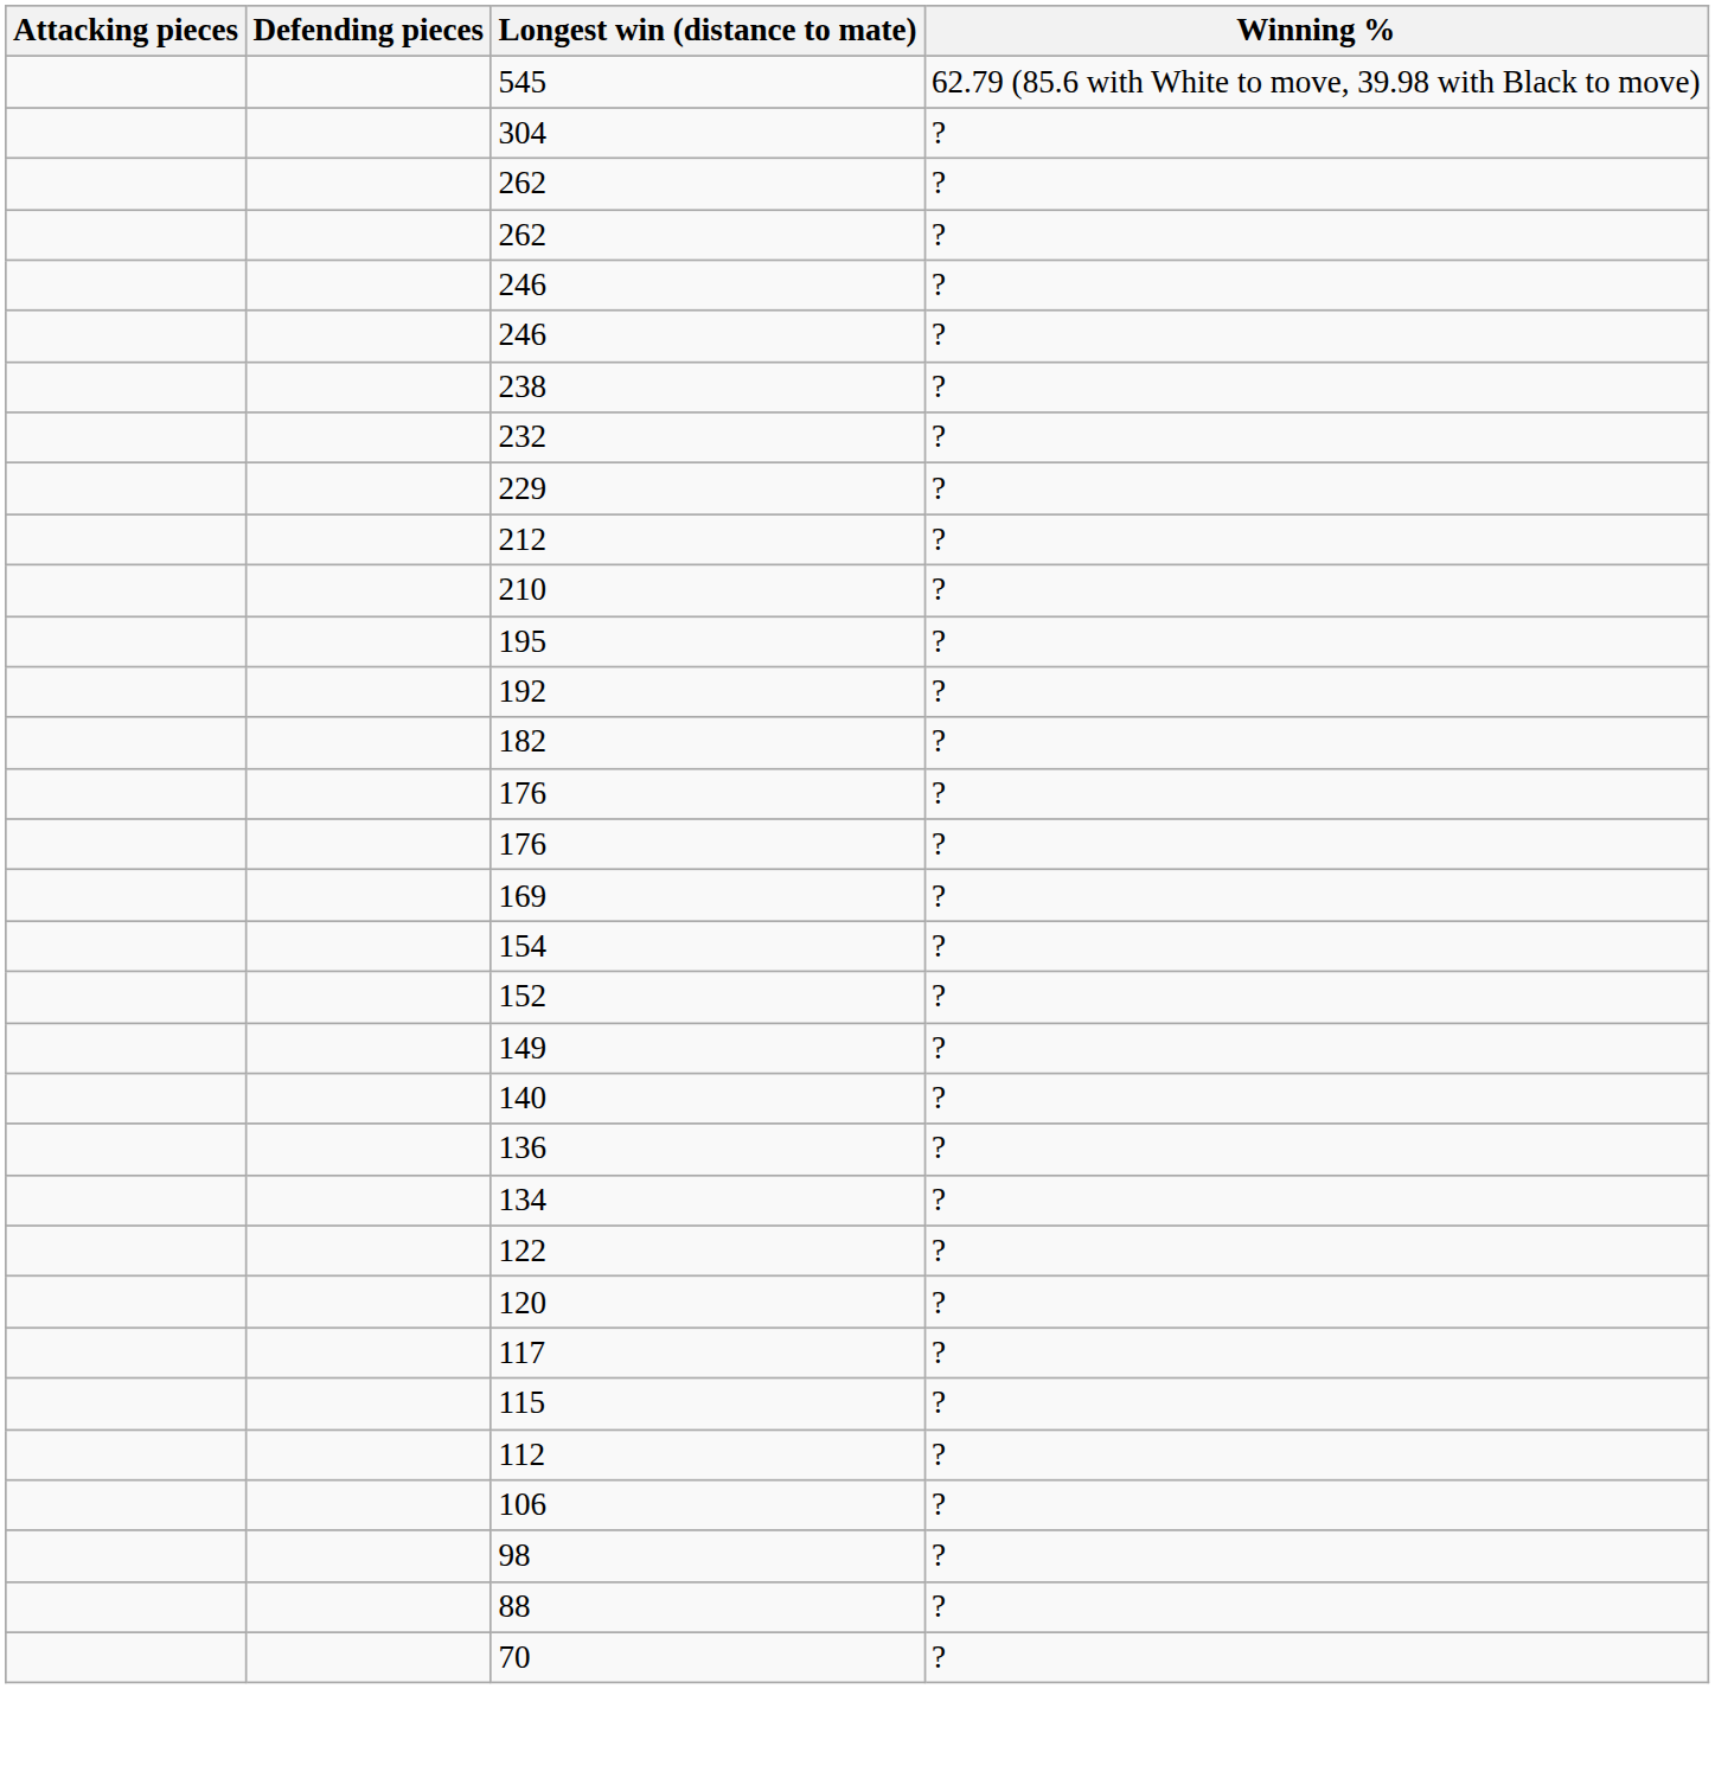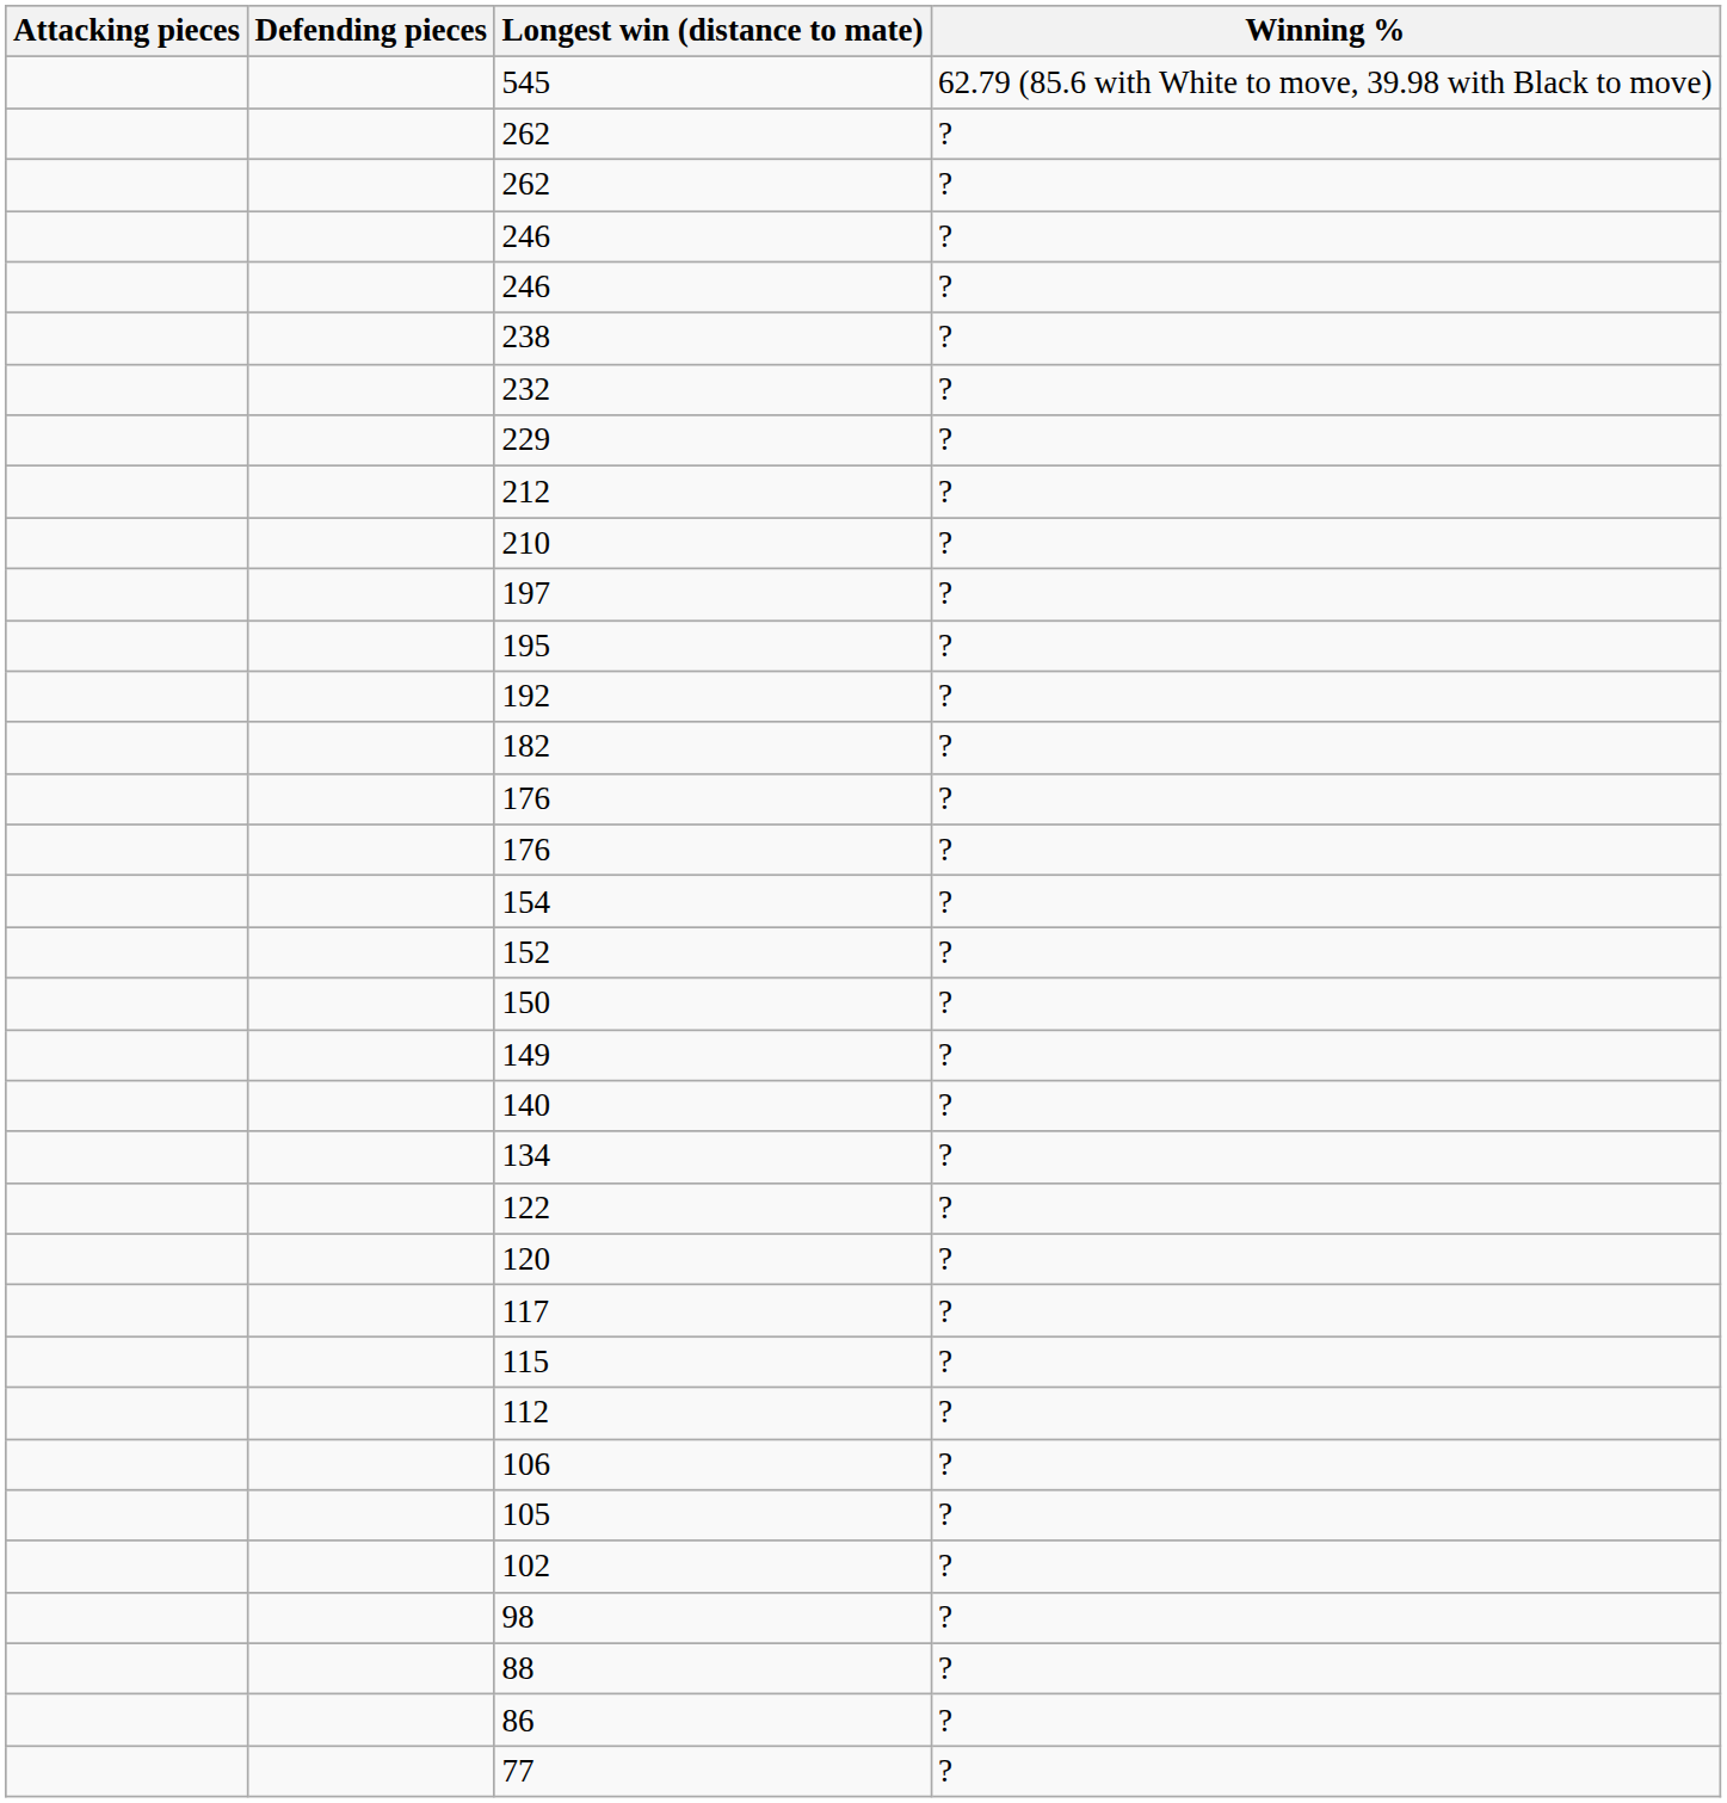- row: 304 | ?
+ row: 197 | ?
- row: 169 | ?
+ row: 150 | ?
- row: 136 | ?
+ row: 105 | ?
+ row: 102 | ?
+ row: 86 | ?
+ row: 77 | ?
- row: 70 | ?
